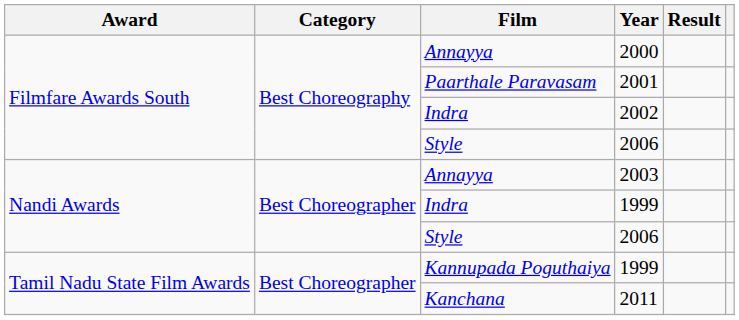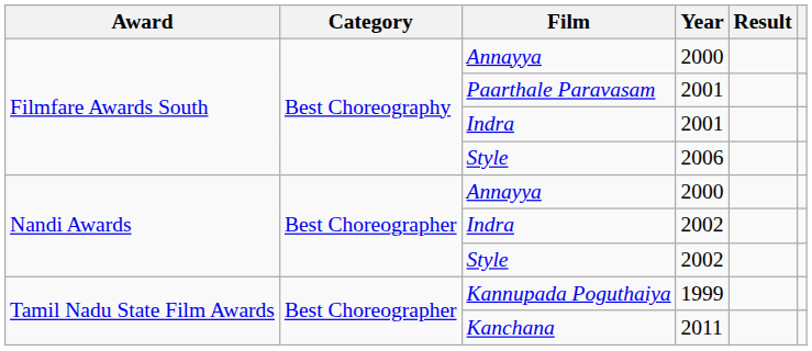Filmfare Awards South / Indra | Year: 2002 -> 2001
Nandi Awards / Annayya | Year: 2003 -> 2000
Nandi Awards / Indra | Year: 1999 -> 2002
Nandi Awards / Style | Year: 2006 -> 2002
